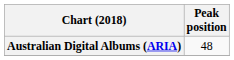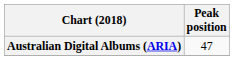Australian Digital Albums (ARIA) | Peak position: 48 -> 47
